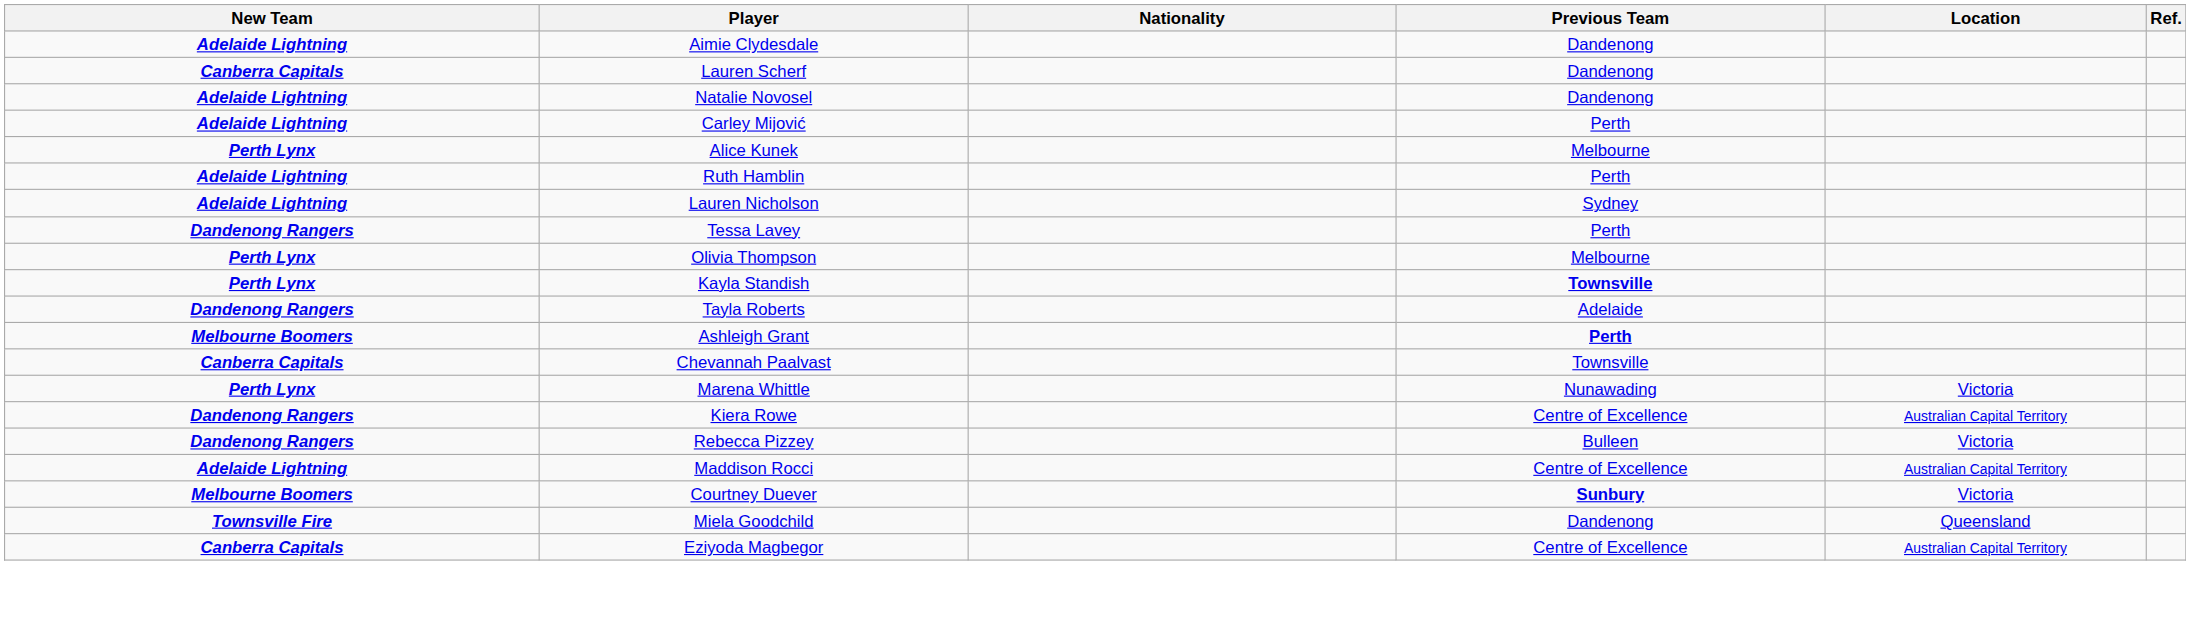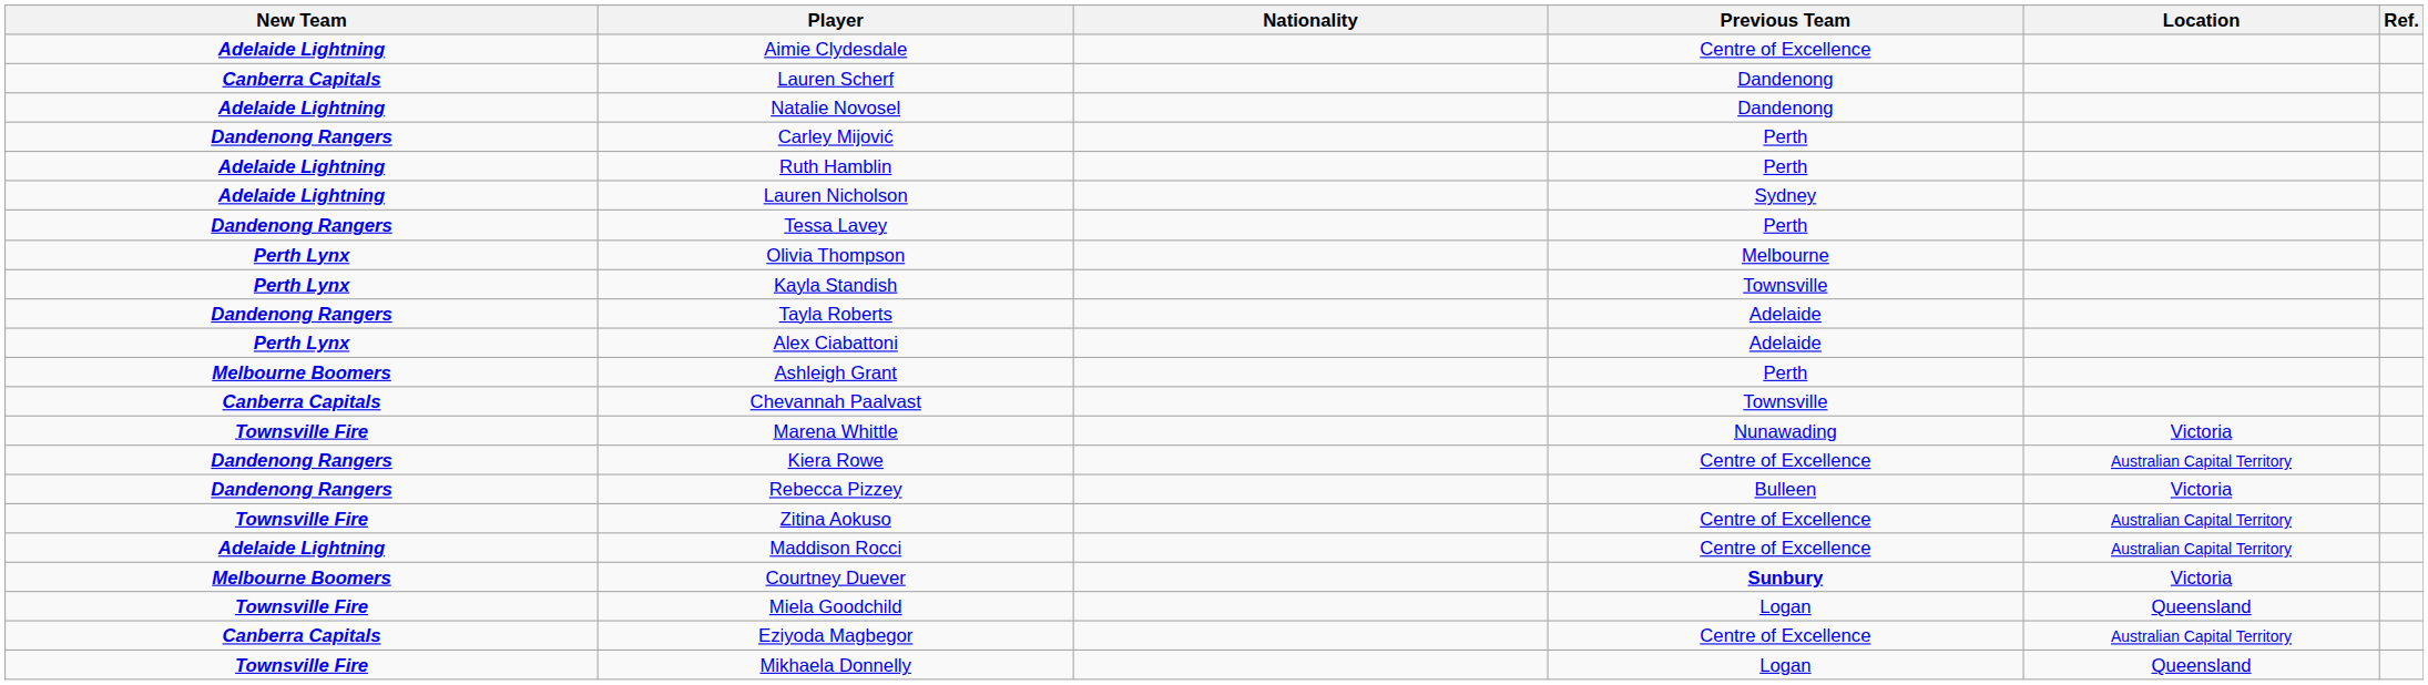Aimie Clydesdale | Previous Team: Dandenong -> Centre of Excellence
Carley Mijović | New Team: Adelaide Lightning -> Dandenong Rangers
- row: Perth Lynx | Alice Kunek | Melbourne
Kayla Standish | Previous Team: bold -> normal
+ row: Perth Lynx | Alex Ciabattoni | Adelaide
Ashleigh Grant | Previous Team: bold -> normal
Marena Whittle | New Team: Perth Lynx -> Townsville Fire
+ row: Townsville Fire | Zitina Aokuso | Centre of Excellence | Australian Capital Territory
Miela Goodchild | Previous Team: Dandenong -> Logan
+ row: Townsville Fire | Mikhaela Donnelly | Logan | Queensland
